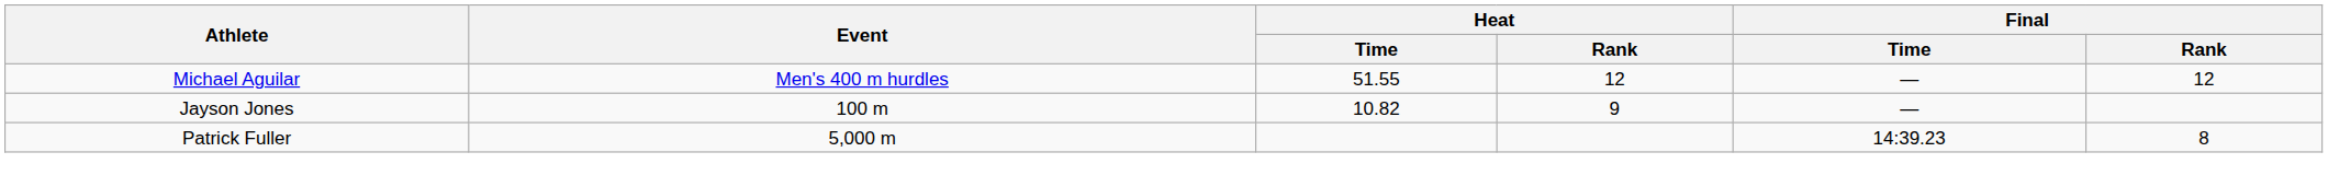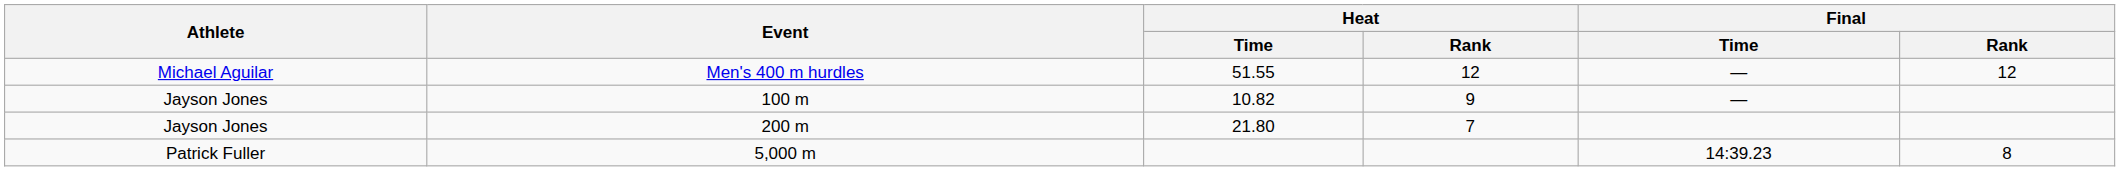+ row: Jayson Jones | 200 m | 21.80 | 7
